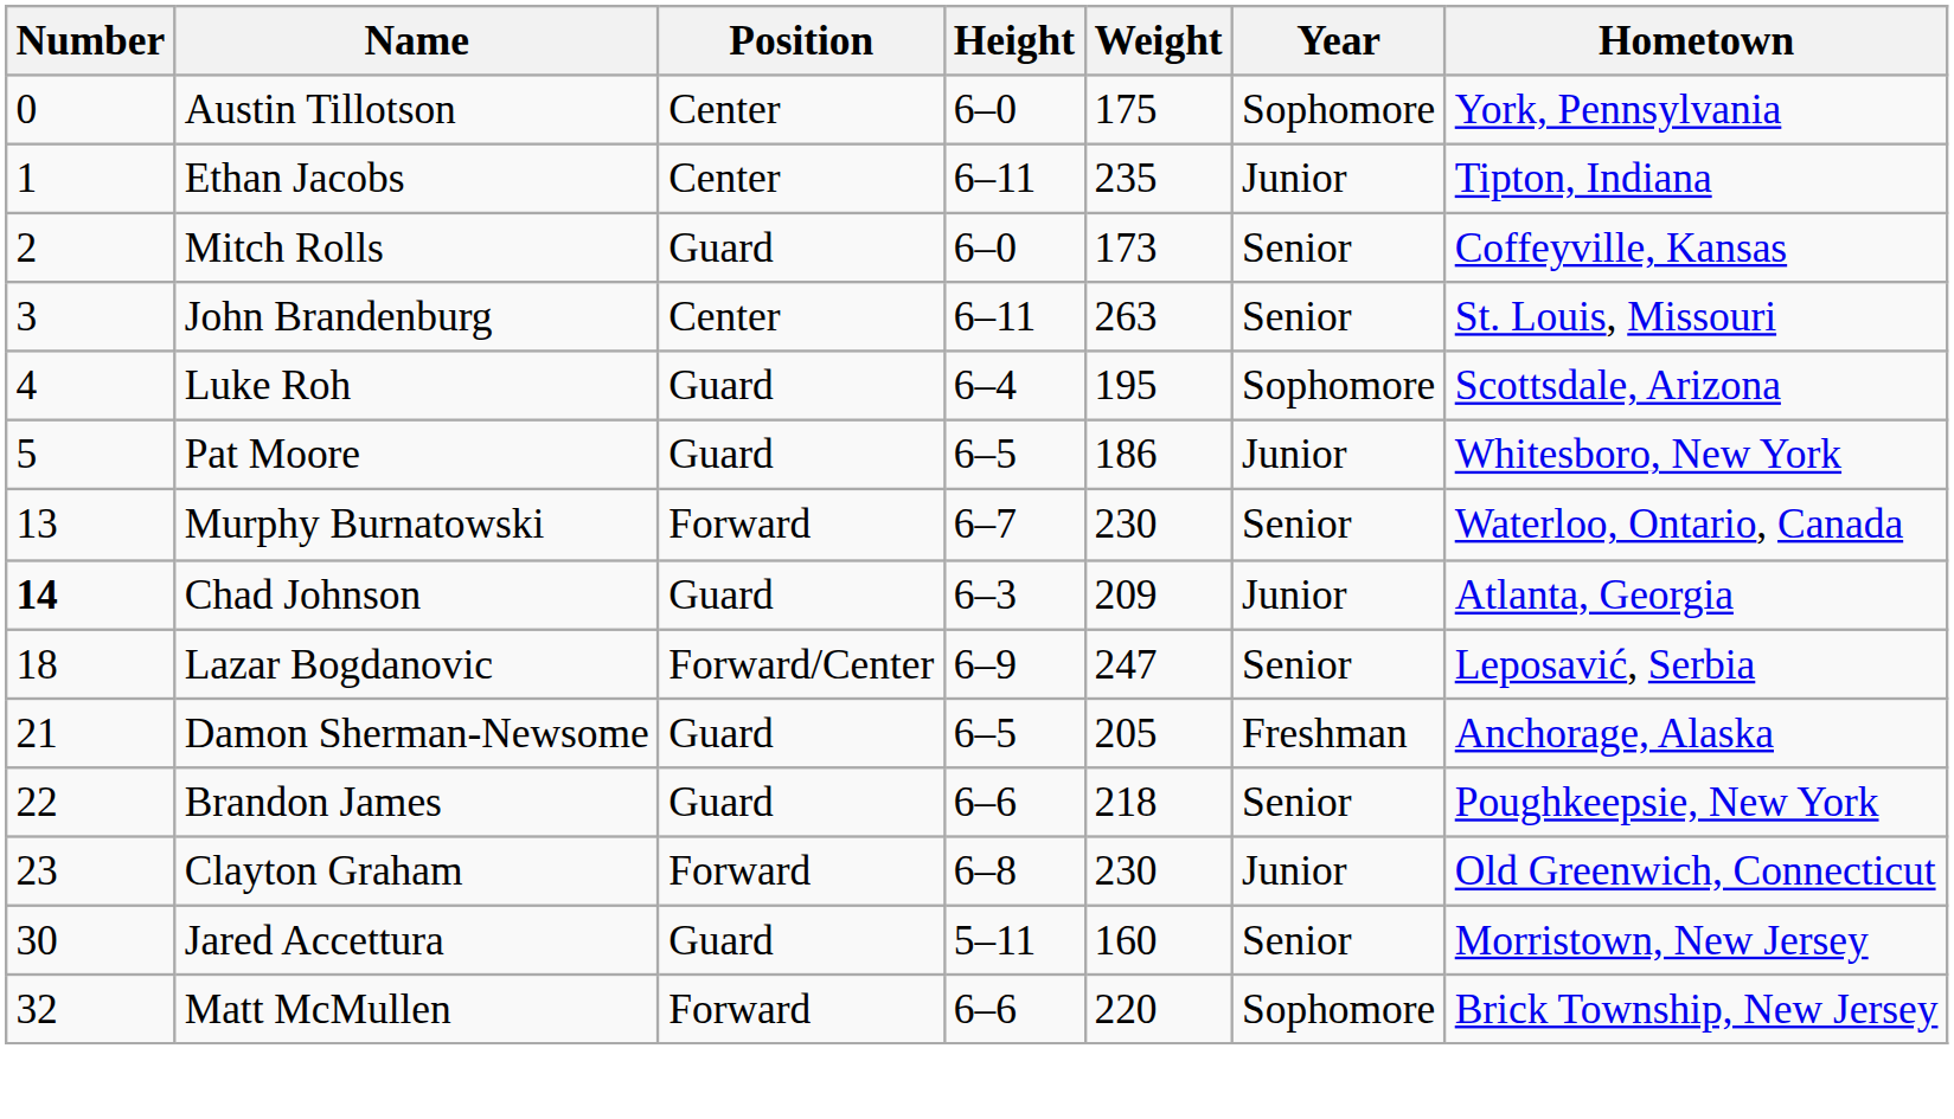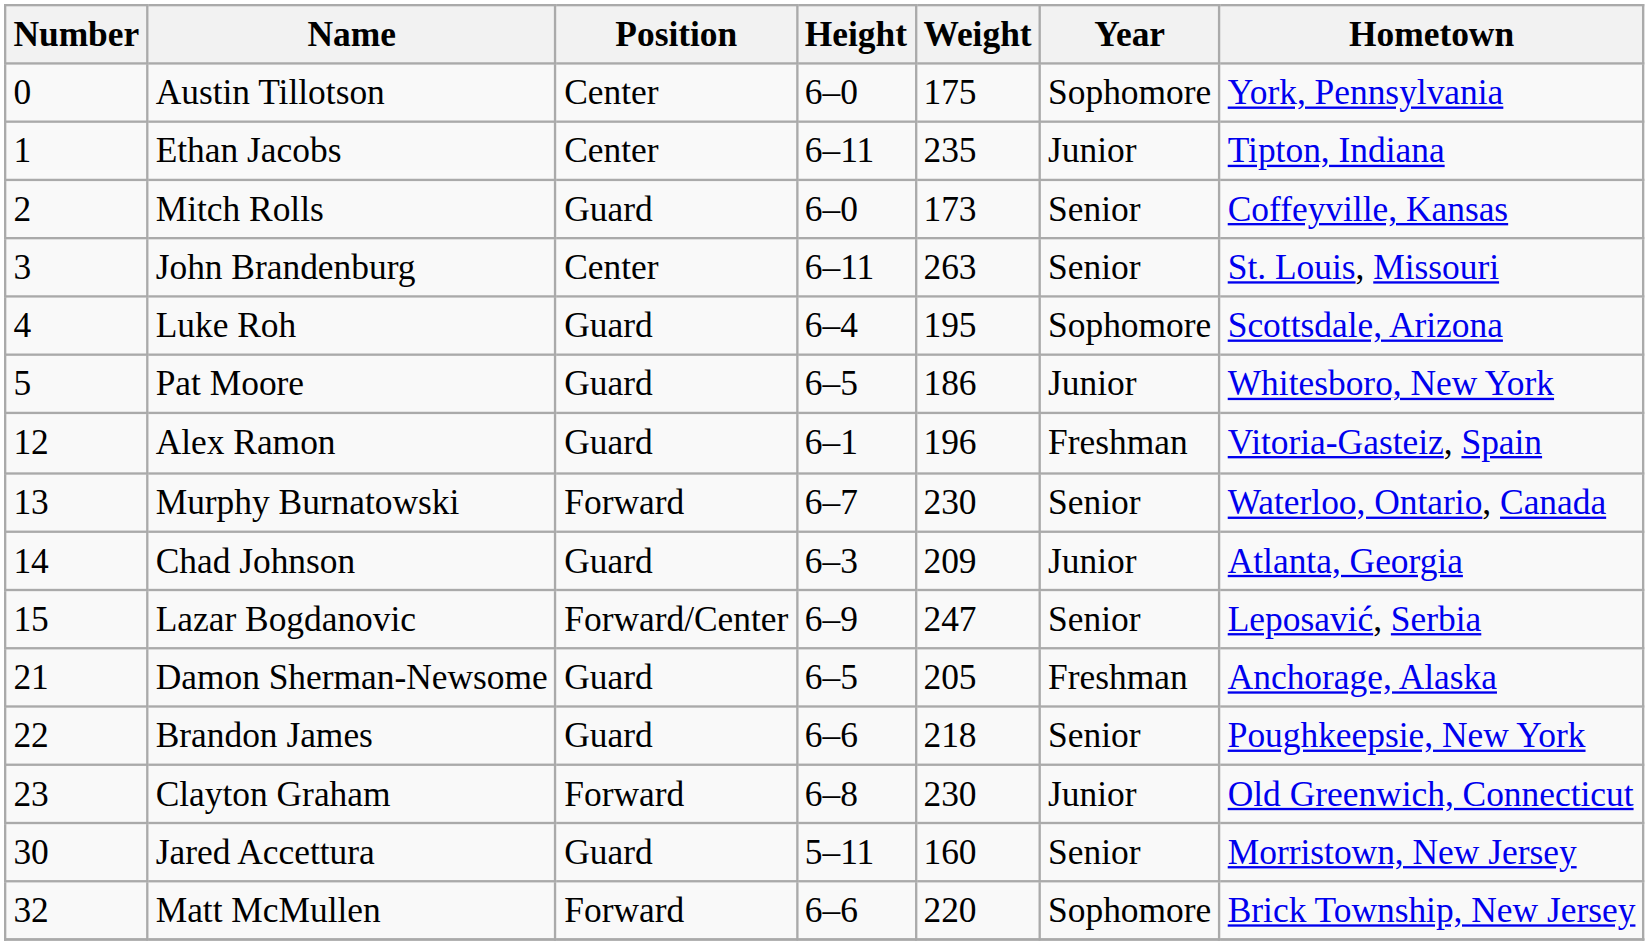+ row: 12 | Alex Ramon | Guard | 6–1 | 196 | Freshman | Vitoria-Gasteiz, Spain
Chad Johnson | Number: bold -> normal
Lazar Bogdanovic | Number: 18 -> 15
